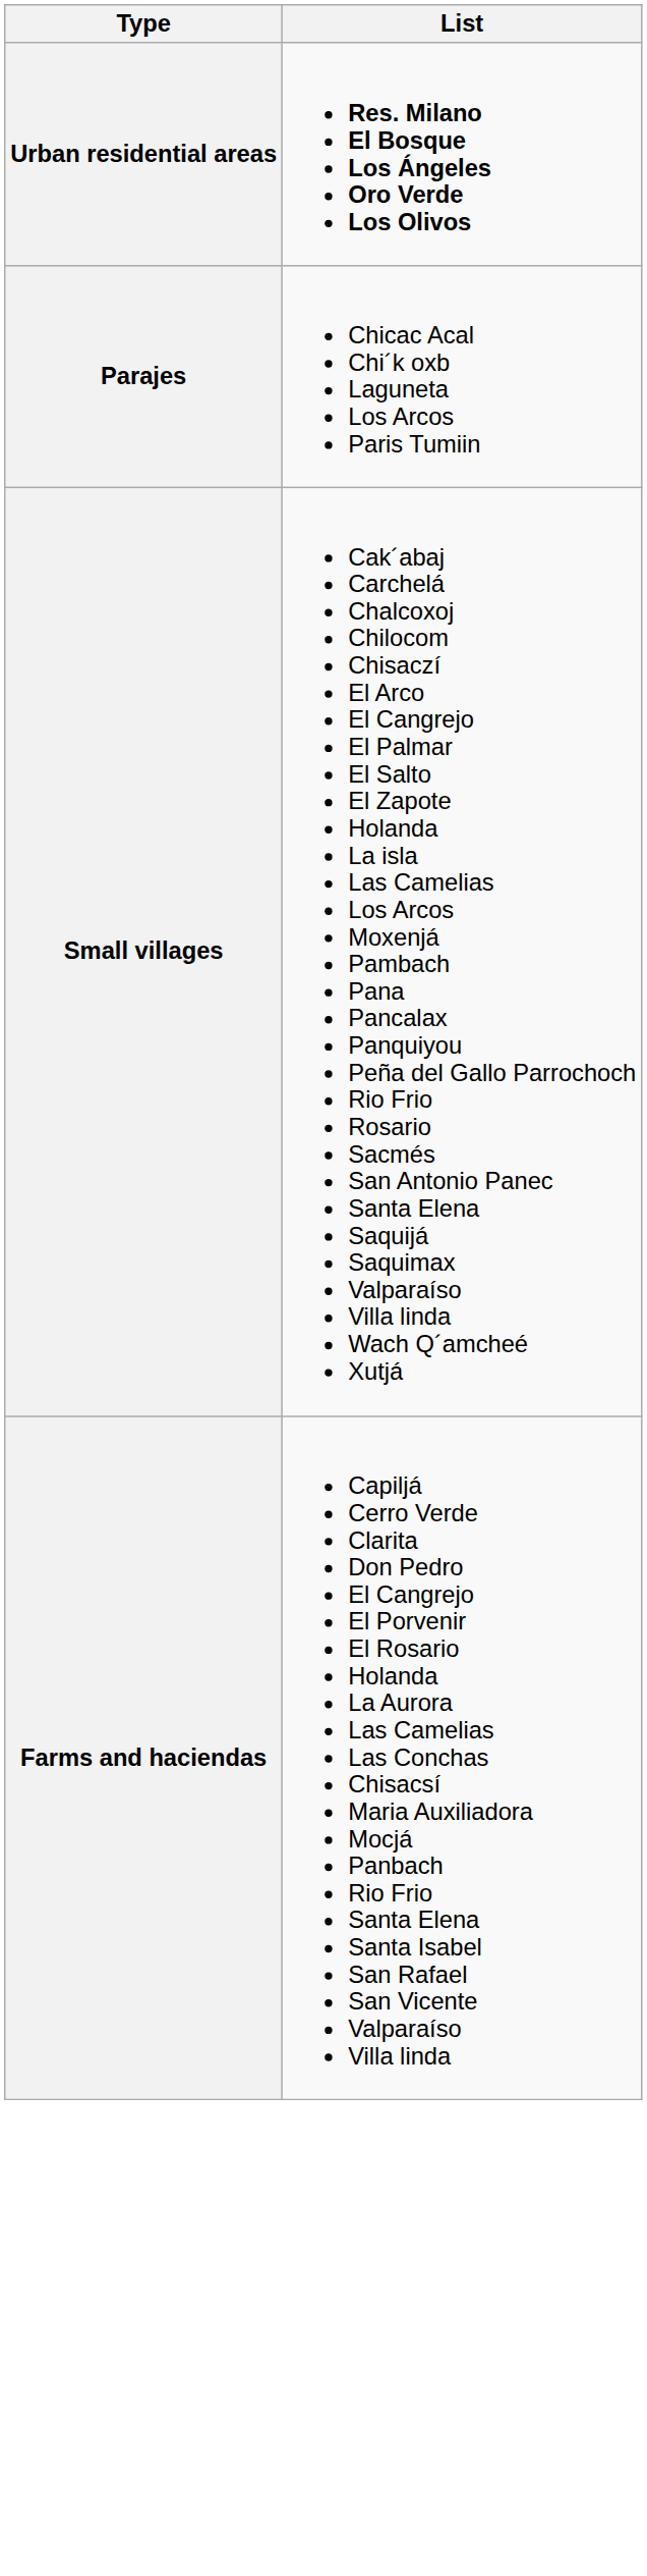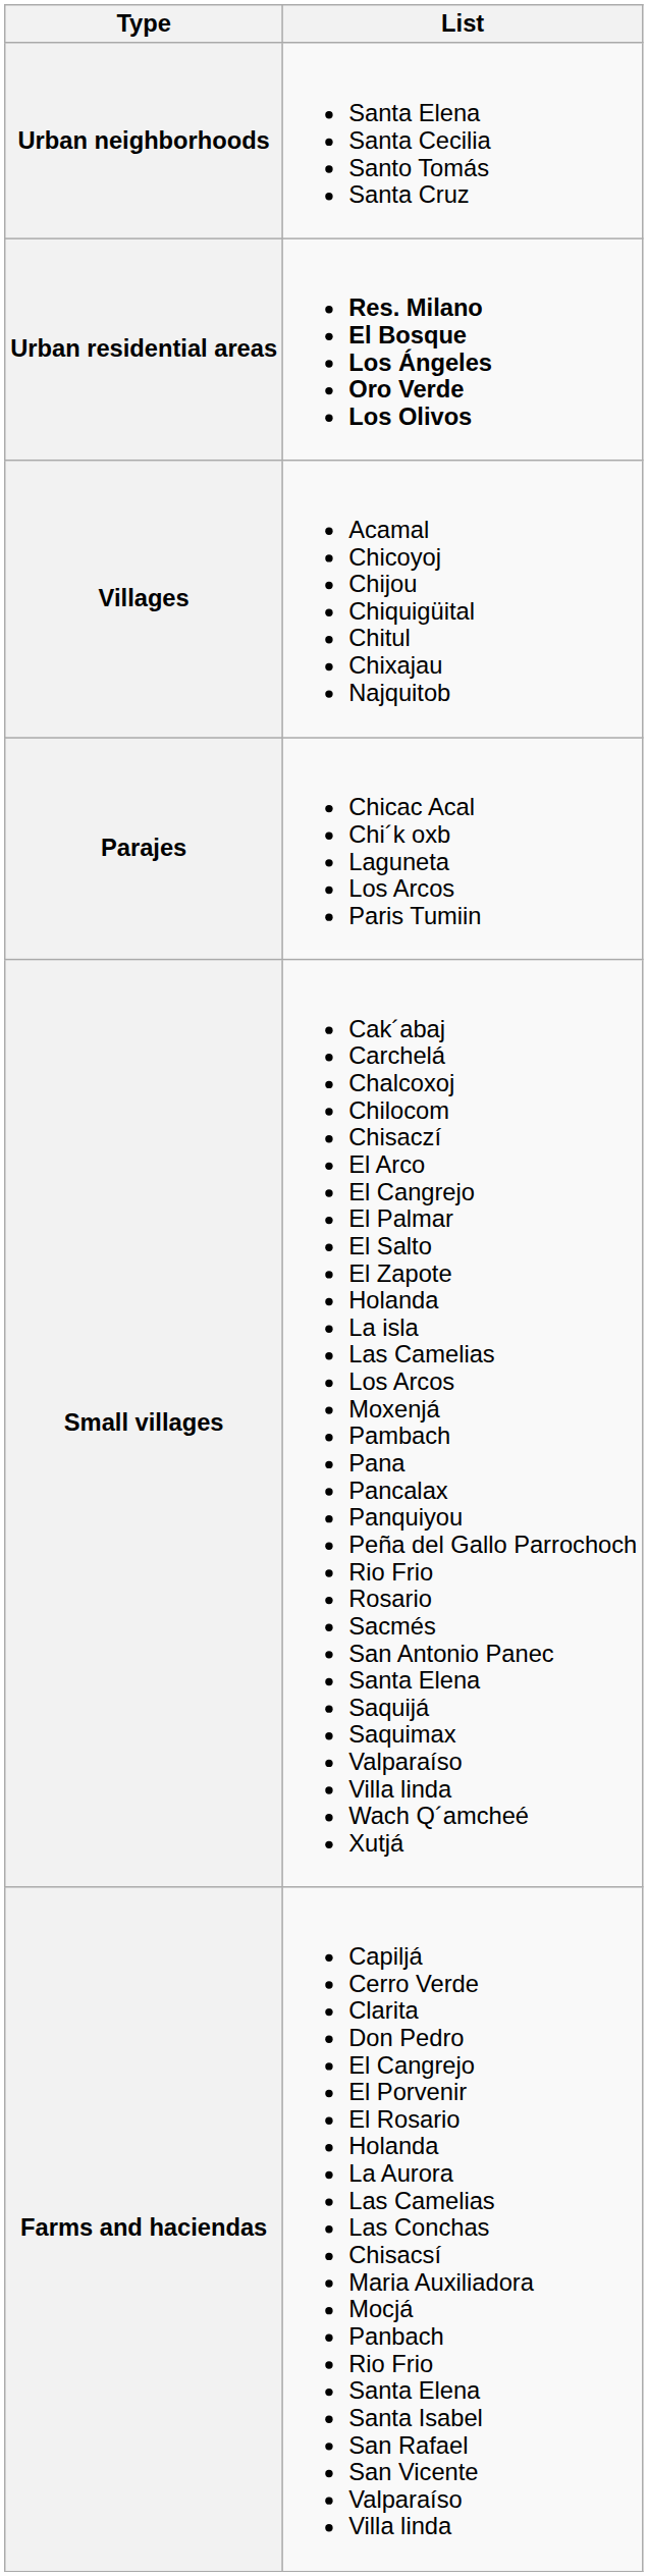+ row: Urban neighborhoods | Santa Elena Santa Cecilia Santo Tomás Santa Cruz
+ row: Villages | Acamal Chicoyoj Chijou Chiquigüital Chitul Chixajau Najquitob
